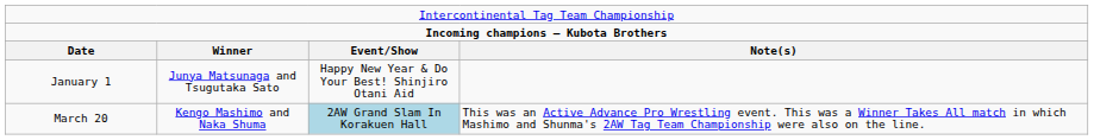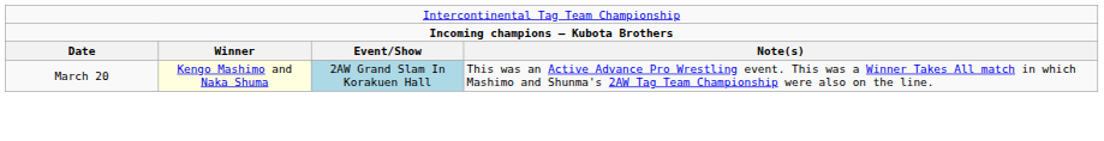- row: January 1 | Junya Matsunaga and Tsugutaka Sato | Happy New Year & Do Your Best! Shinjiro Otani Aid
March 20 | column 2: no background -> lightyellow background
